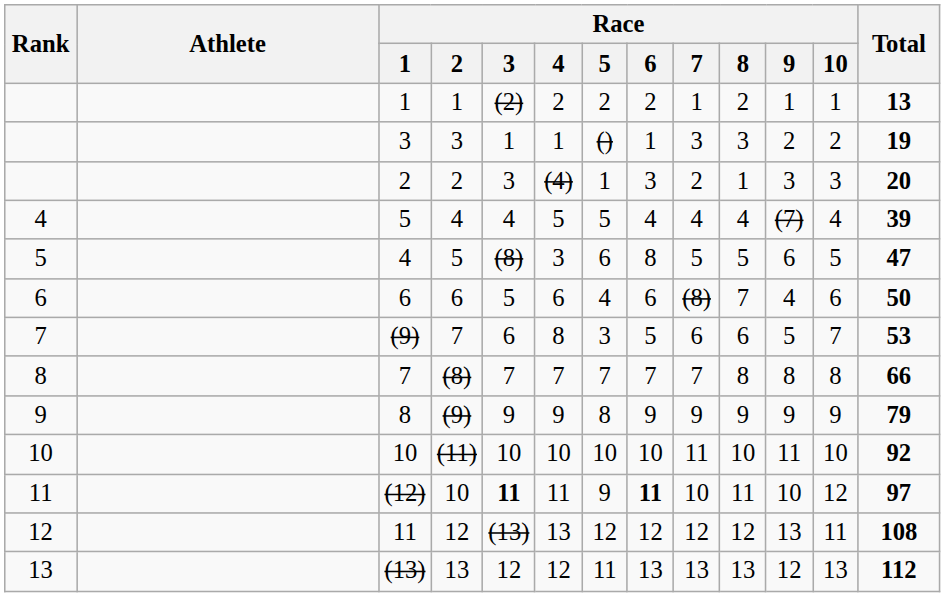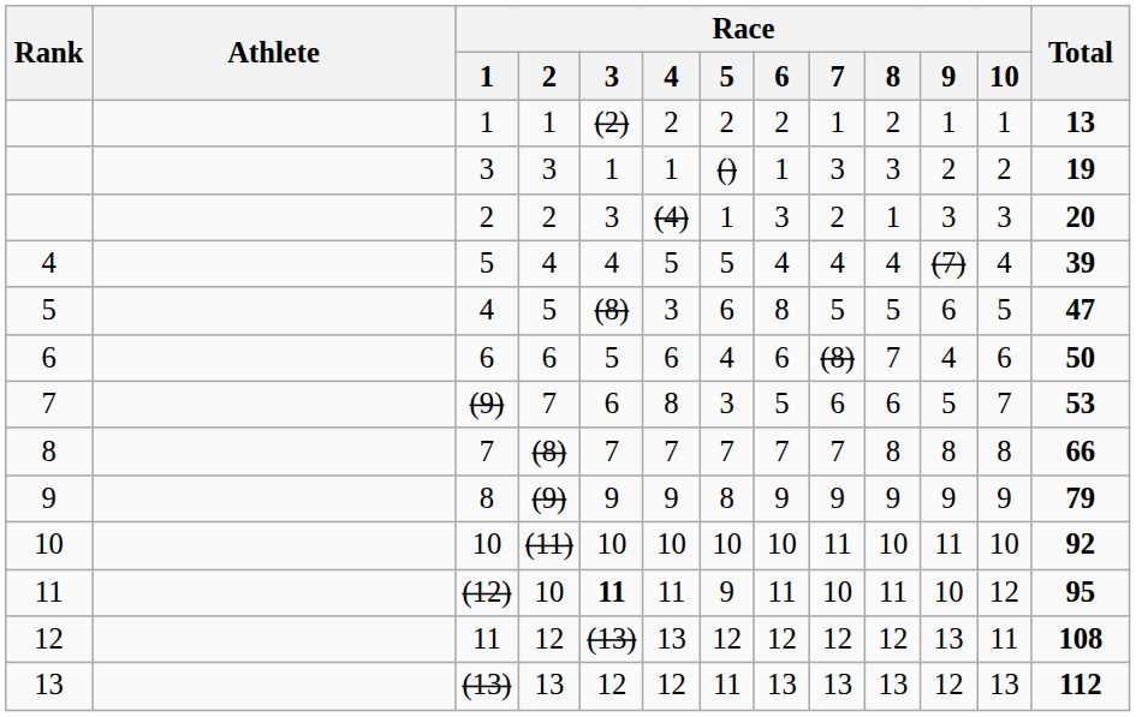(12) | Race / 6: bold -> normal
(12) | Total: 97 -> 95
